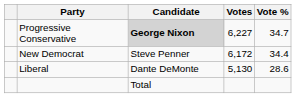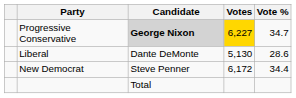Progressive Conservative | Votes: no background -> gold background
rows swapped: New Democrat <-> Liberal
